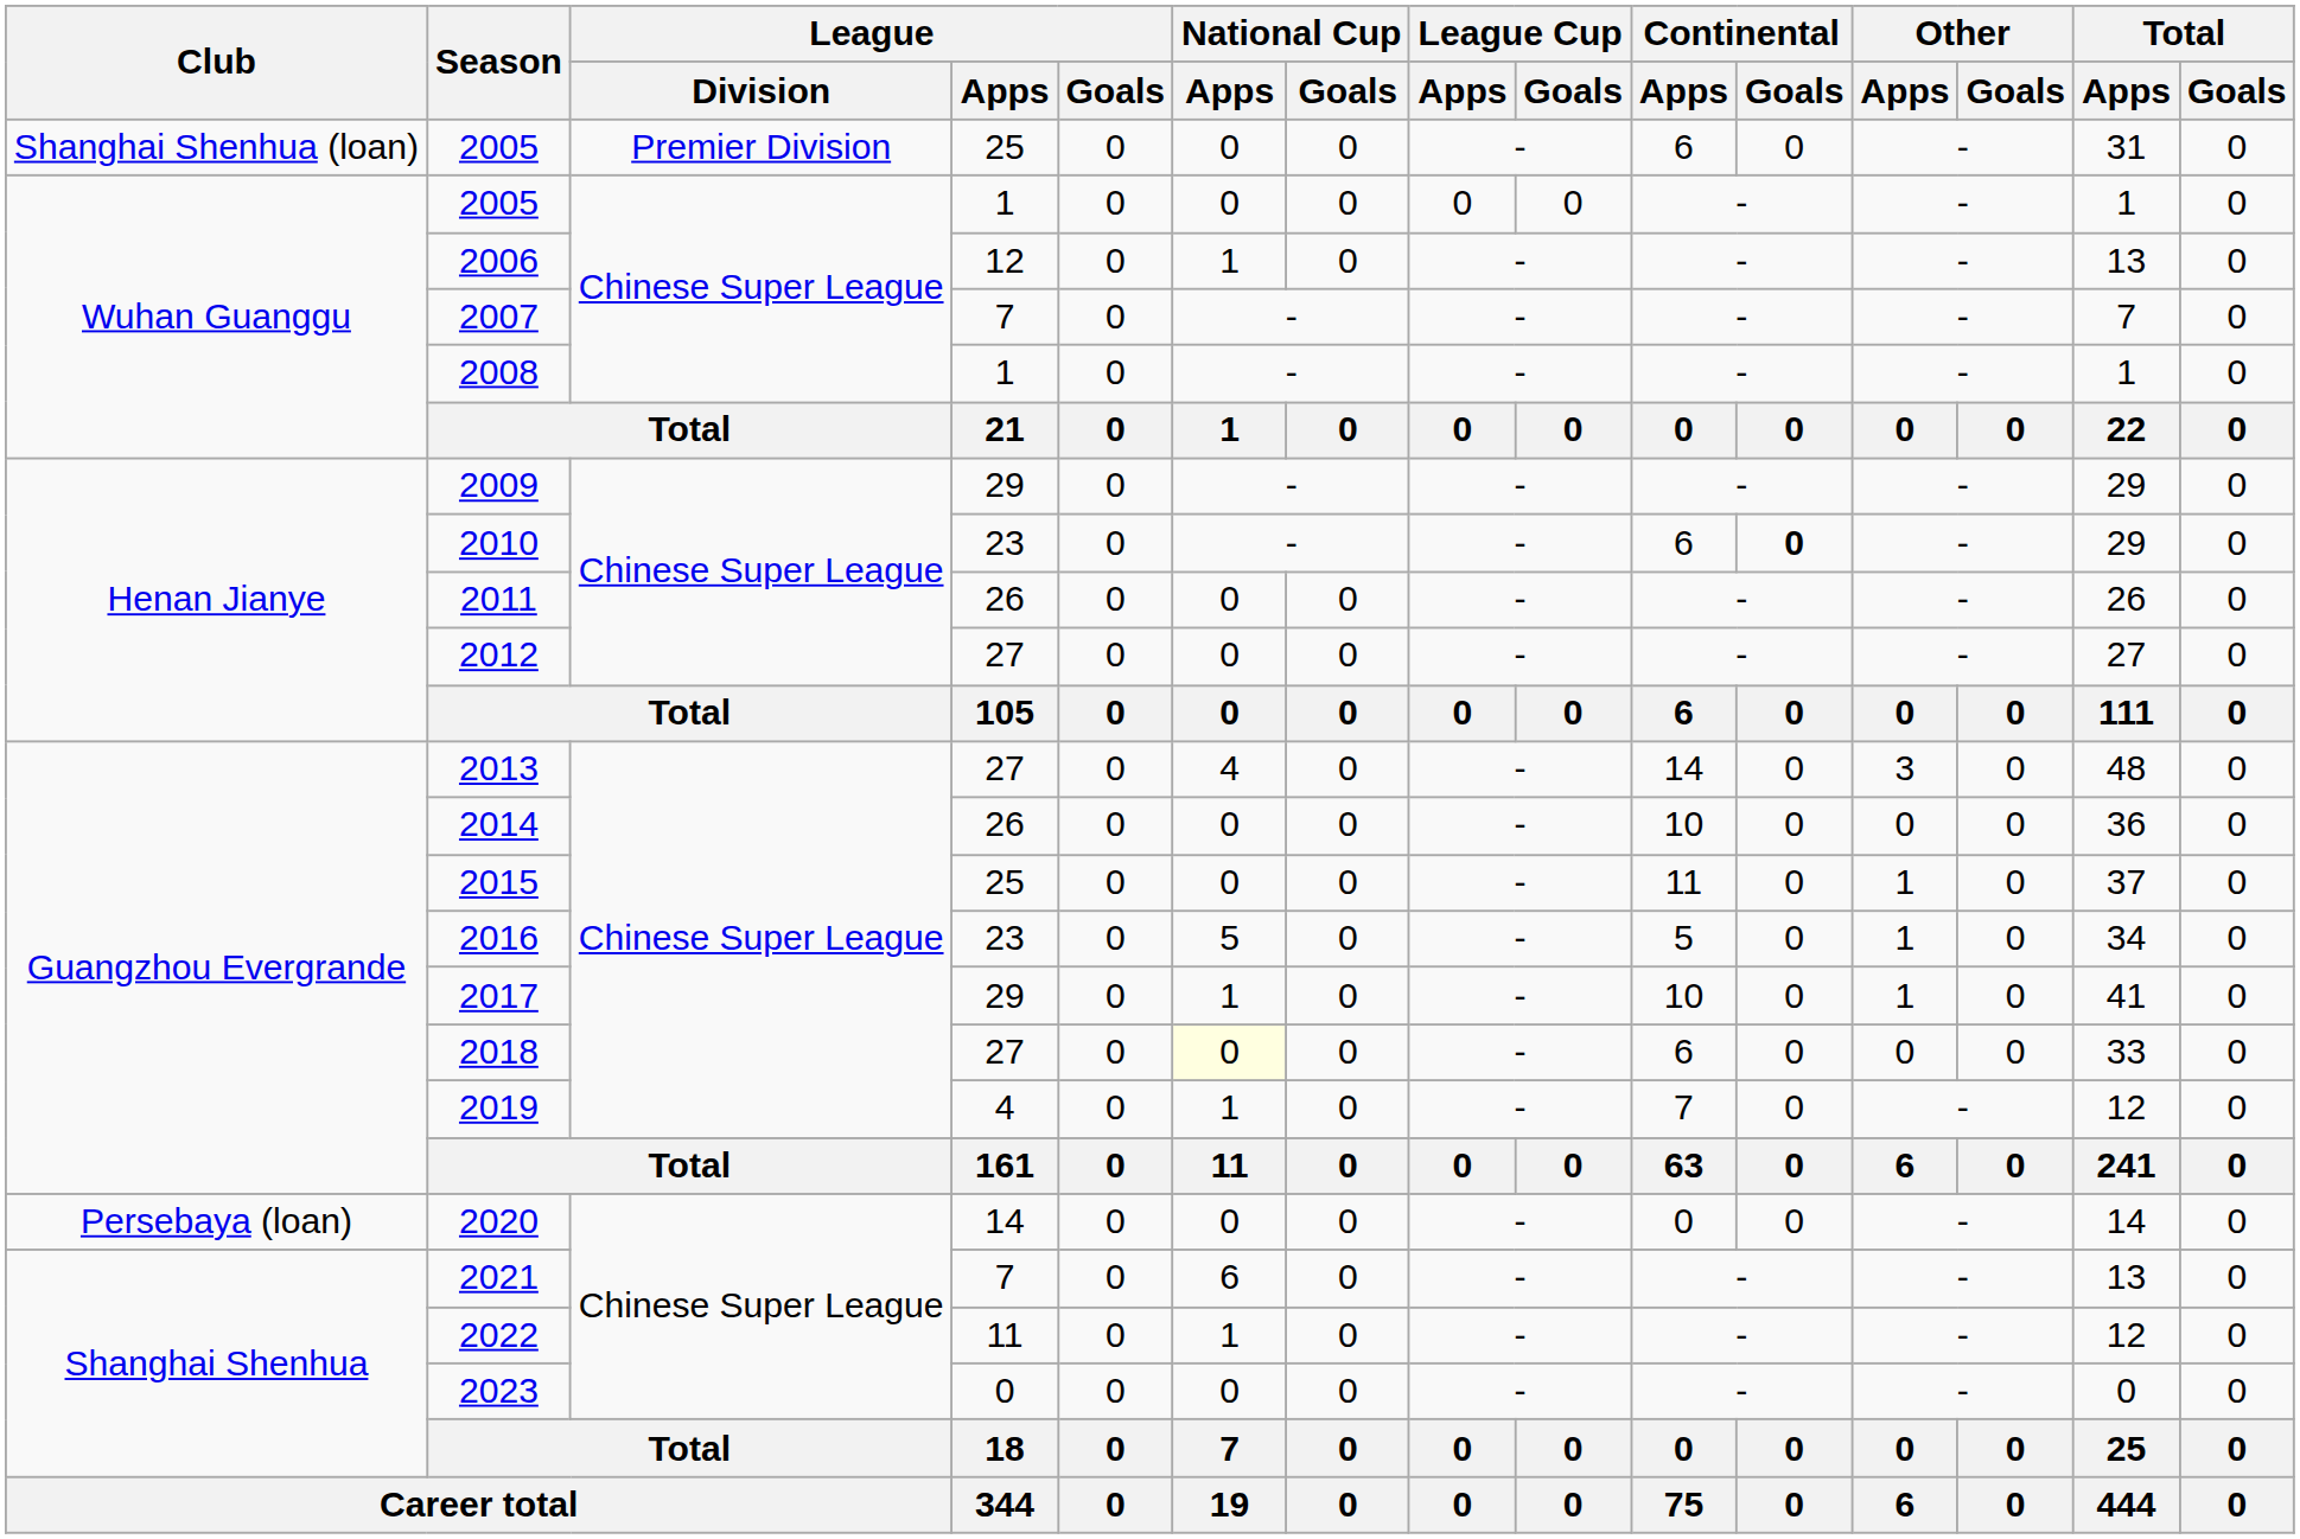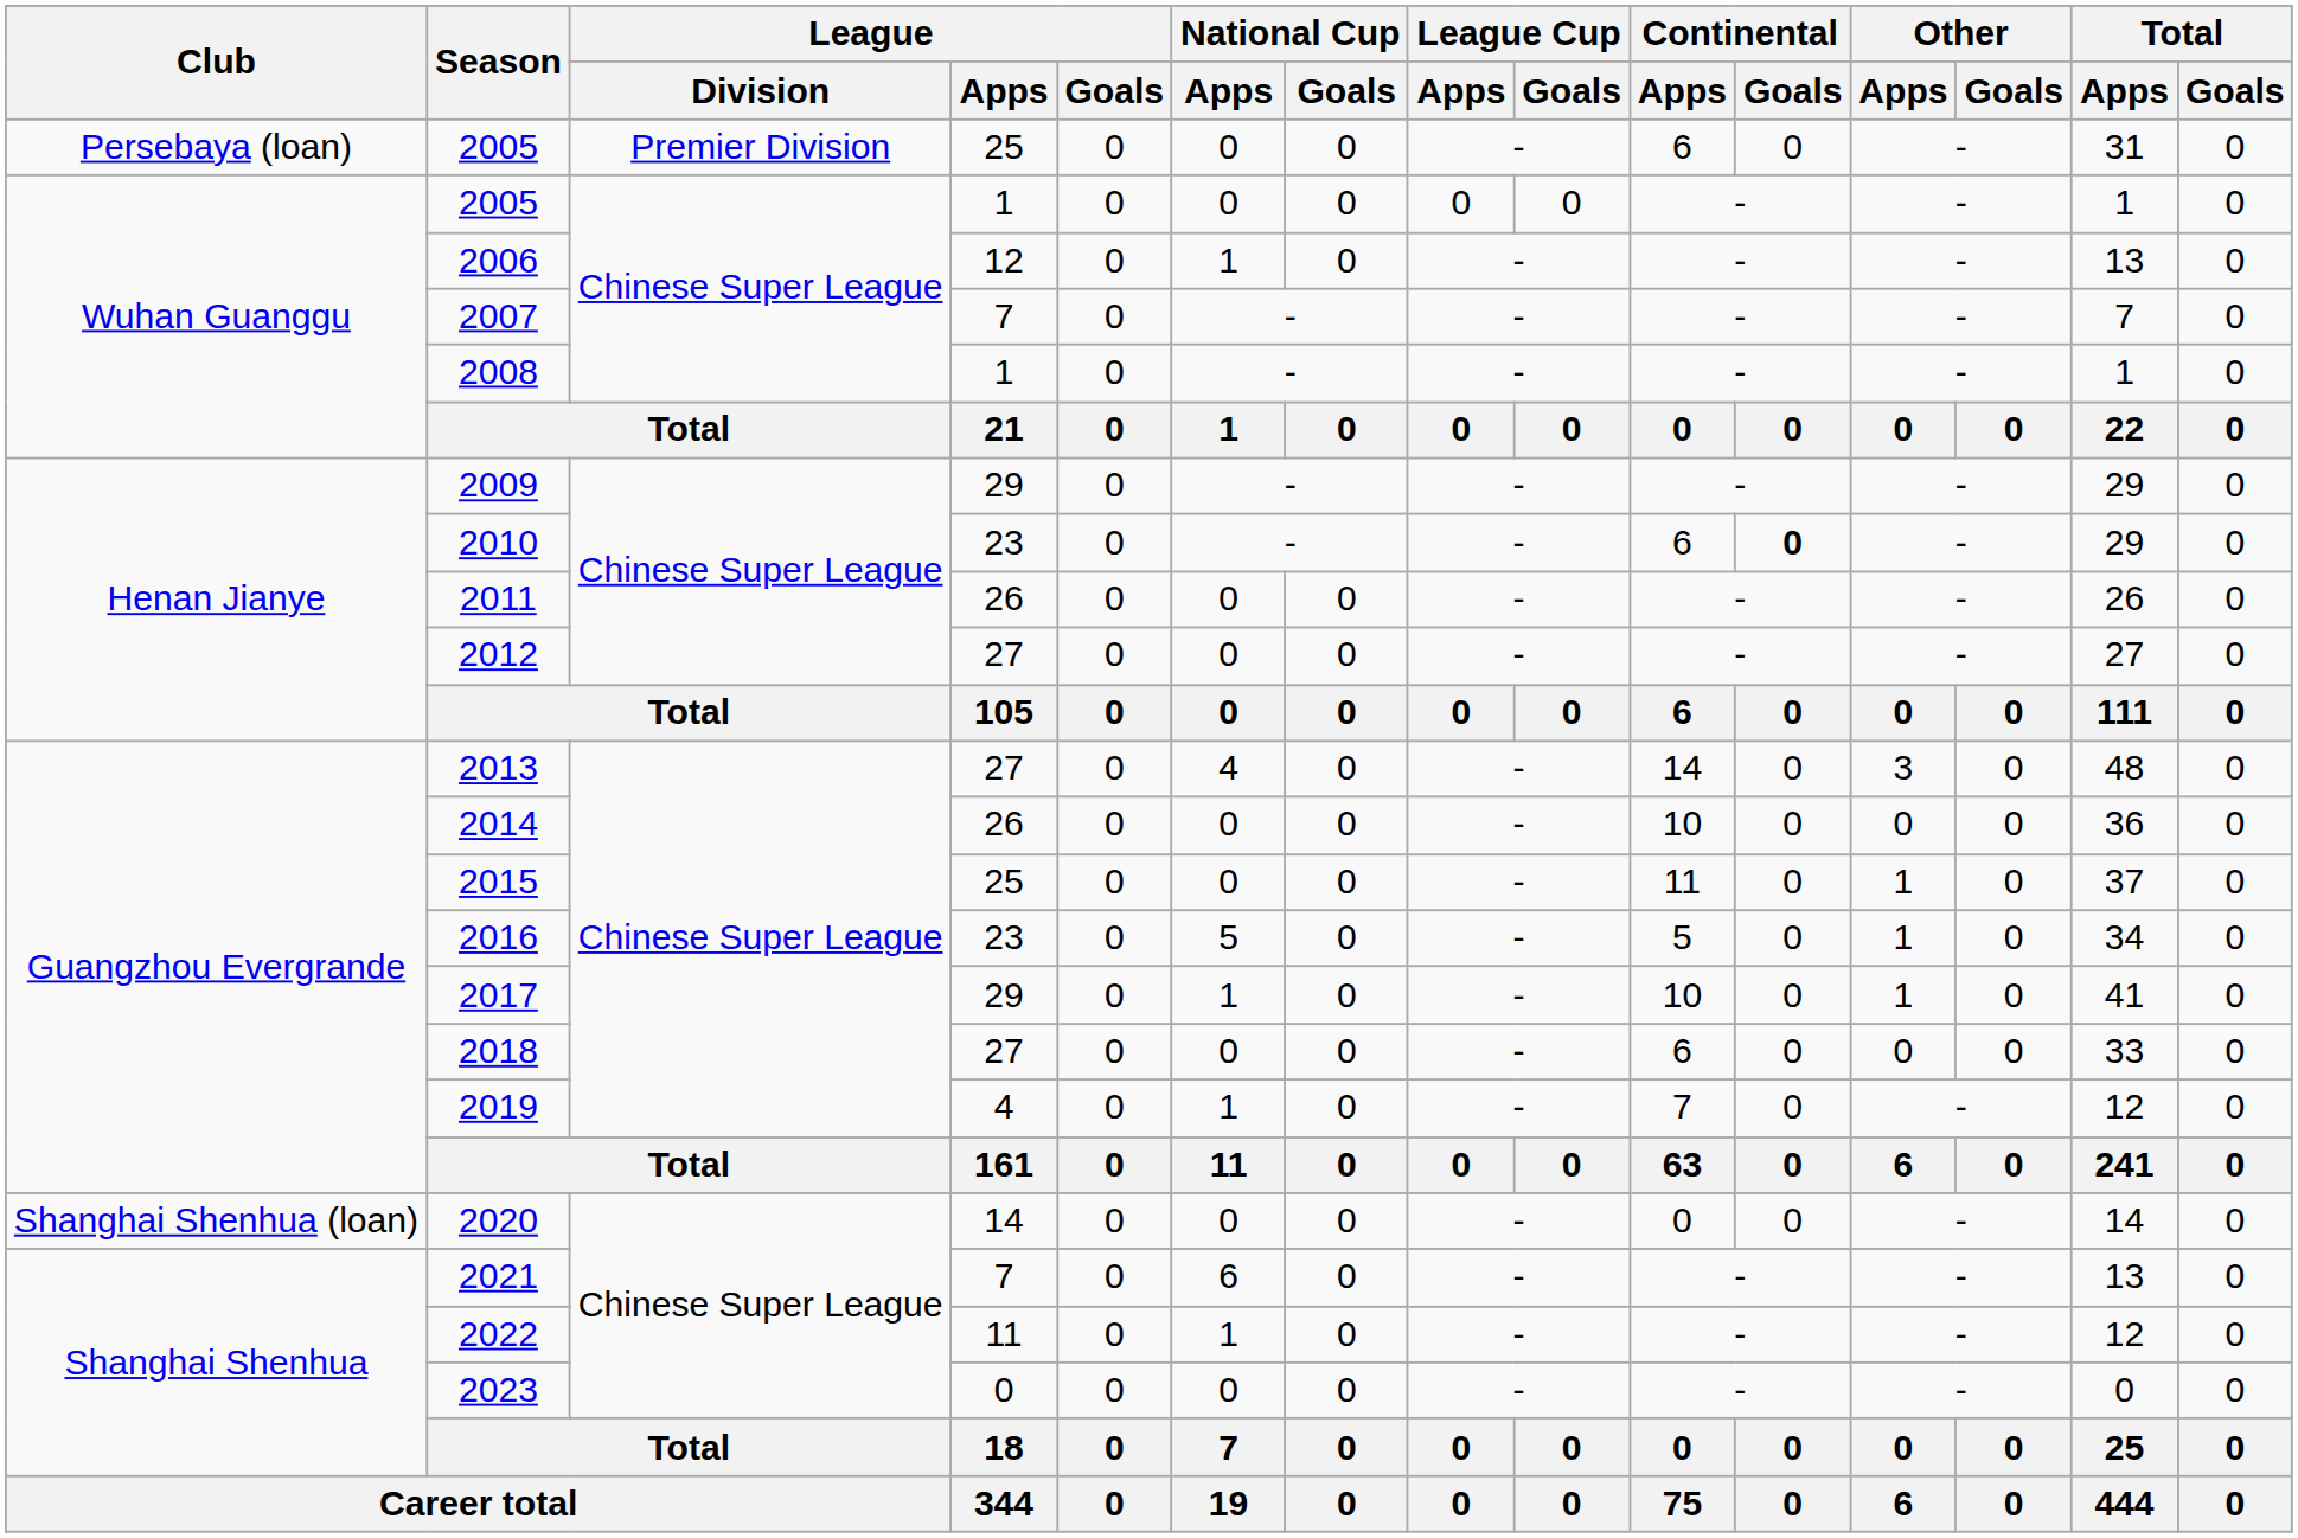2005 / 25 | Club: Shanghai Shenhua (loan) -> Persebaya (loan)
2018 | National Cup / Apps: lightyellow background -> no background
2020 | Club: Persebaya (loan) -> Shanghai Shenhua (loan)
